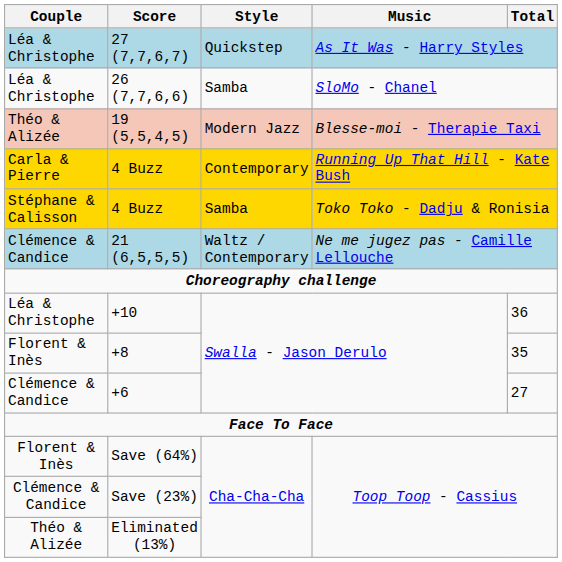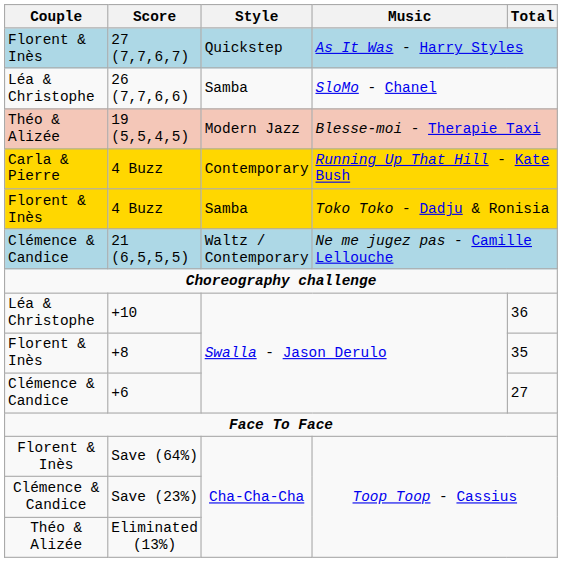27 (7,7,6,7) | Couple: Léa & Christophe -> Florent & Inès
4 Buzz / Toko Toko - Dadju & Ronisia | Couple: Stéphane & Calisson -> Florent & Inès
